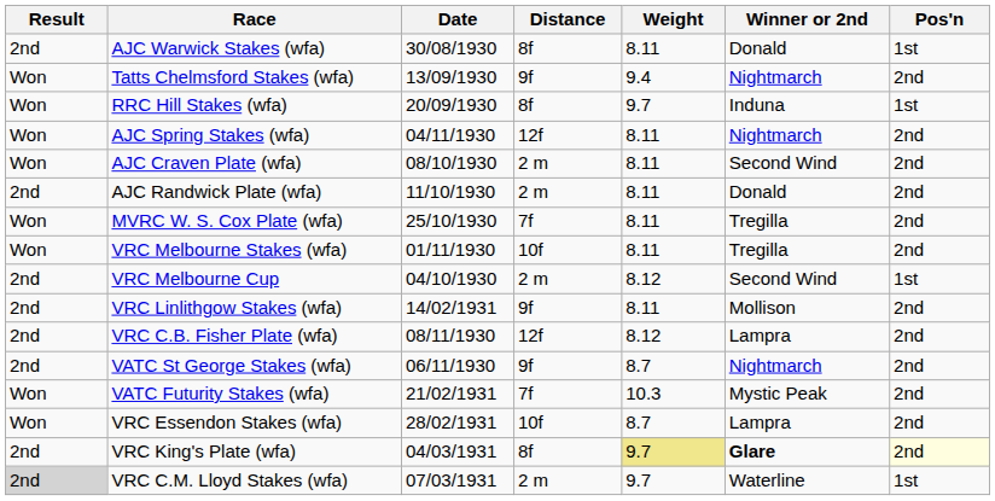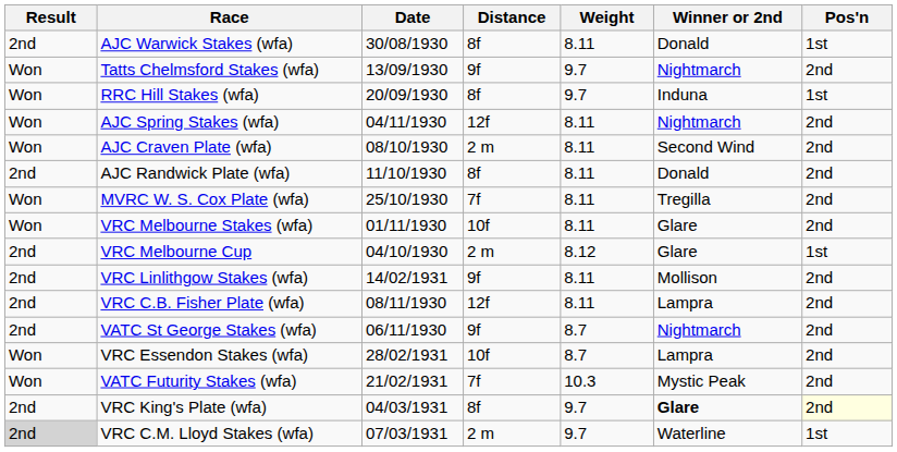Tatts Chelmsford Stakes (wfa) | Weight: 9.4 -> 9.7
AJC Randwick Plate (wfa) | Distance: 2 m -> 8f
VRC Melbourne Stakes (wfa) | Winner or 2nd: Tregilla -> Glare
VRC Melbourne Cup | Winner or 2nd: Second Wind -> Glare
VRC C.B. Fisher Plate (wfa) | Weight: 8.12 -> 8.11
rows swapped: VATC Futurity Stakes (wfa) <-> VRC Essendon Stakes (wfa)
VRC King's Plate (wfa) | Weight: khaki background -> no background
